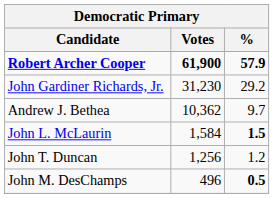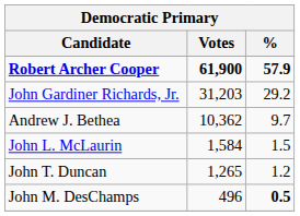John Gardiner Richards, Jr. | Votes: 31,230 -> 31,203
John L. McLaurin | %: bold -> normal
John T. Duncan | Votes: 1,256 -> 1,265
